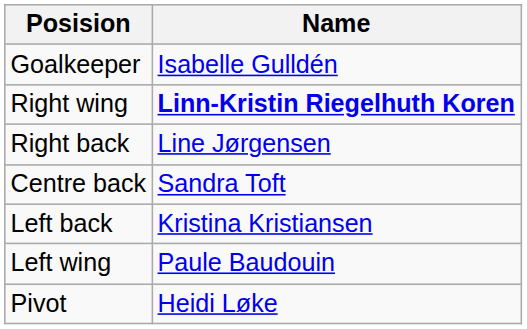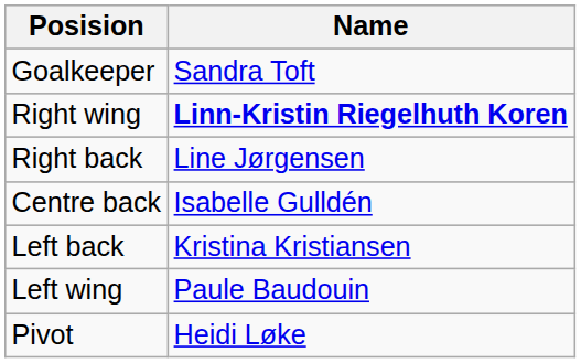Goalkeeper | Name: Isabelle Gulldén -> Sandra Toft
Centre back | Name: Sandra Toft -> Isabelle Gulldén
